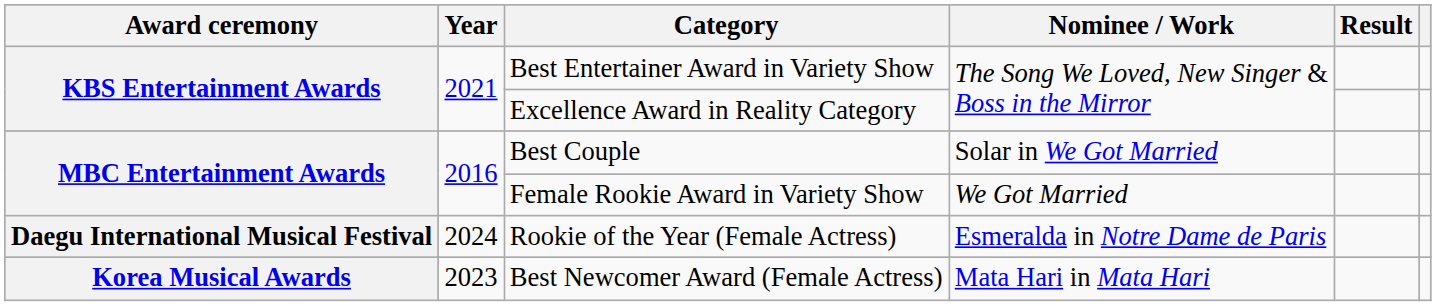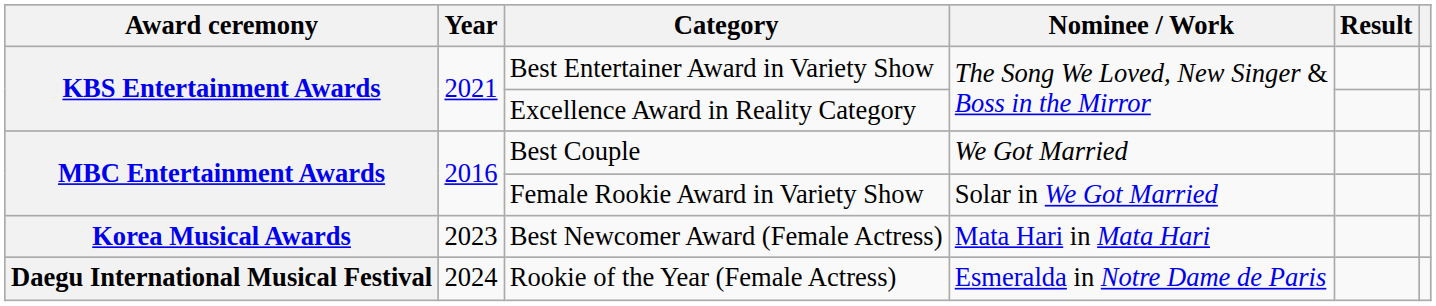Best Couple | Nominee / Work: Solar in We Got Married -> We Got Married
Female Rookie Award in Variety Show | Nominee / Work: We Got Married -> Solar in We Got Married
rows swapped: Best Newcomer Award (Female Actress) <-> Rookie of the Year (Female Actress)
